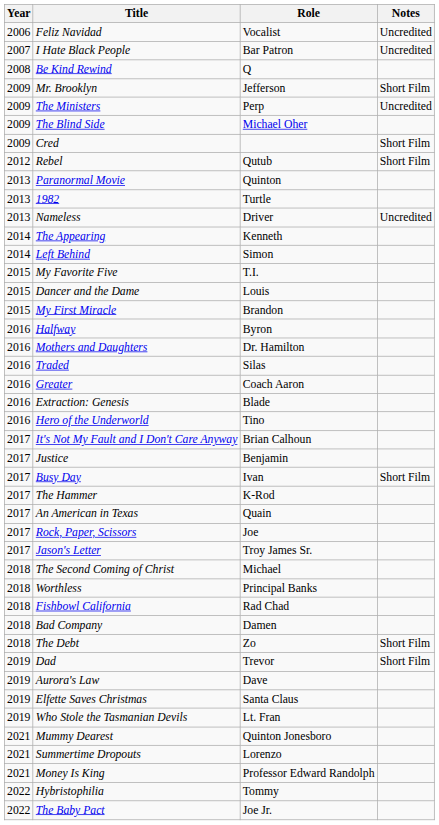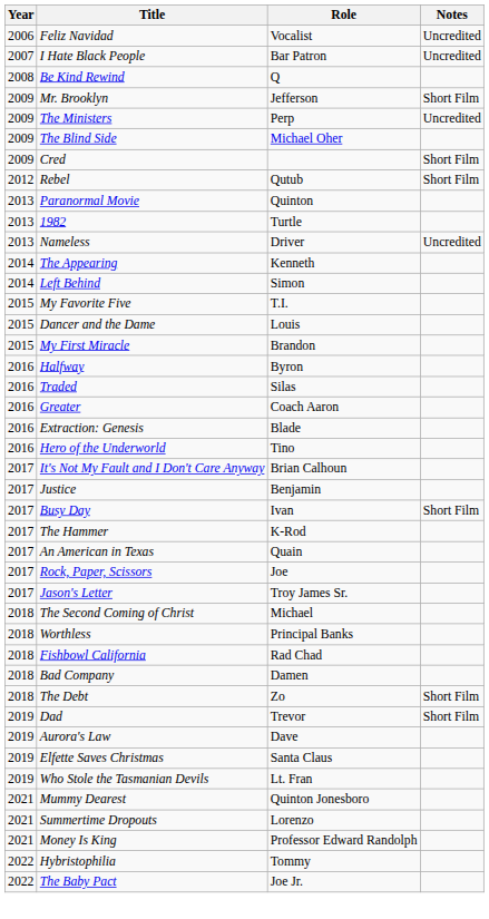- row: 2016 | Mothers and Daughters | Dr. Hamilton
